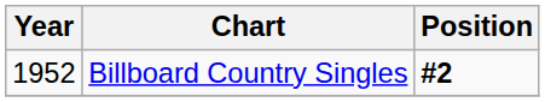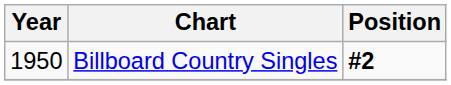Billboard Country Singles | Year: 1952 -> 1950
